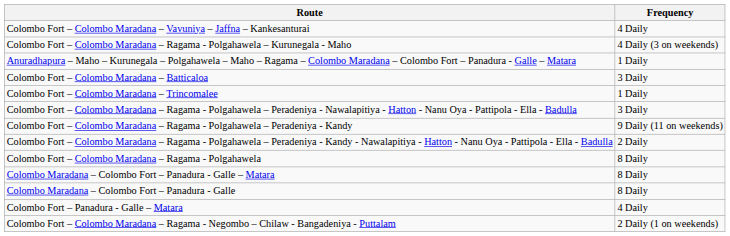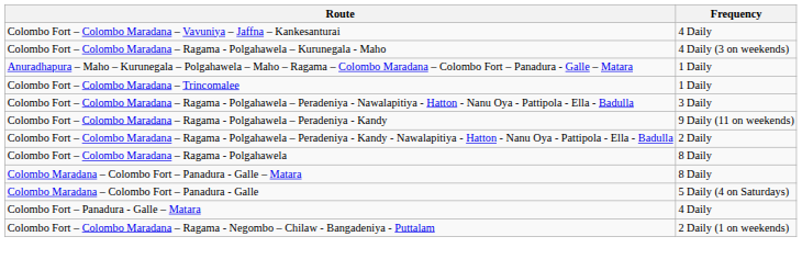- row: Colombo Fort – Colombo Maradana – Batticaloa | 3 Daily
Colombo Maradana – Colombo Fort – Panadura - Galle | Frequency: 8 Daily -> 5 Daily (4 on Saturdays)
